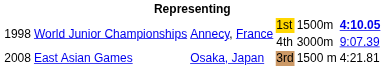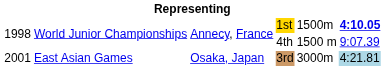4th | column 5: 3000m -> 1500 m
3rd | column 1: 2008 -> 2001
3rd | column 5: 1500 m -> 3000m
3rd | column 6: no background -> lightblue background
